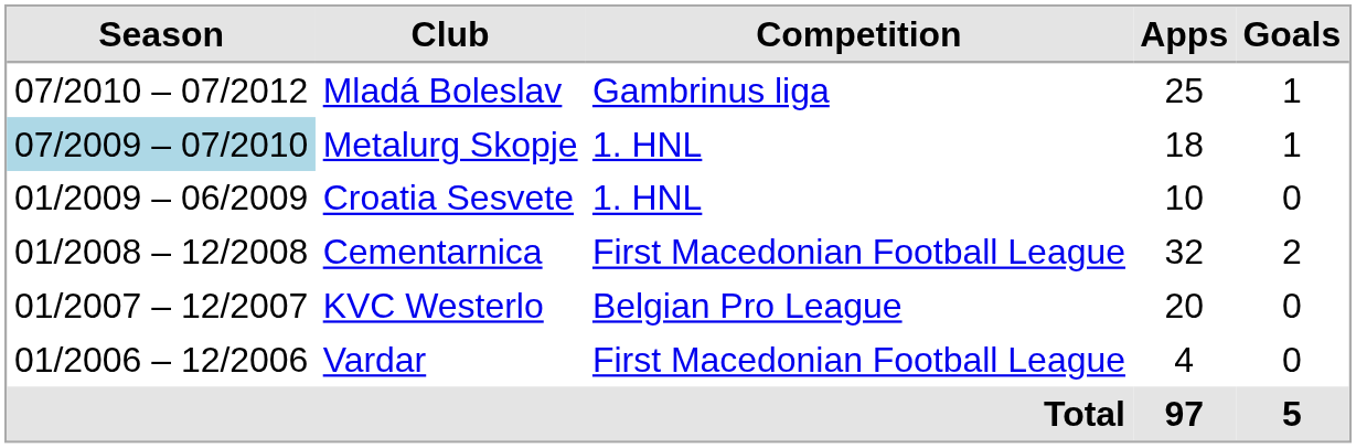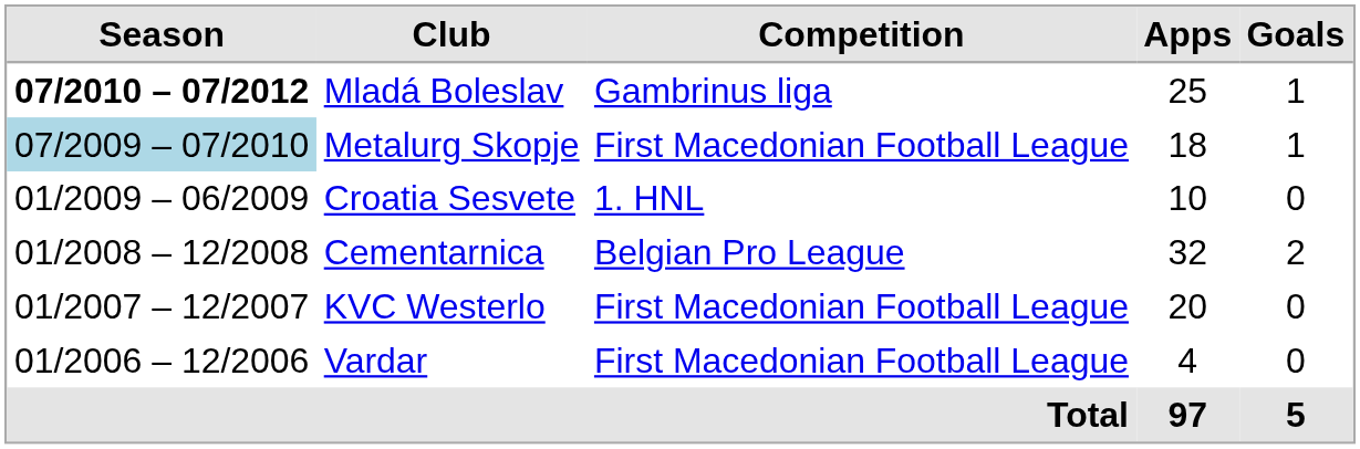Mladá Boleslav | Season: normal -> bold
Metalurg Skopje | Competition: 1. HNL -> First Macedonian Football League
Cementarnica | Competition: First Macedonian Football League -> Belgian Pro League
KVC Westerlo | Competition: Belgian Pro League -> First Macedonian Football League
